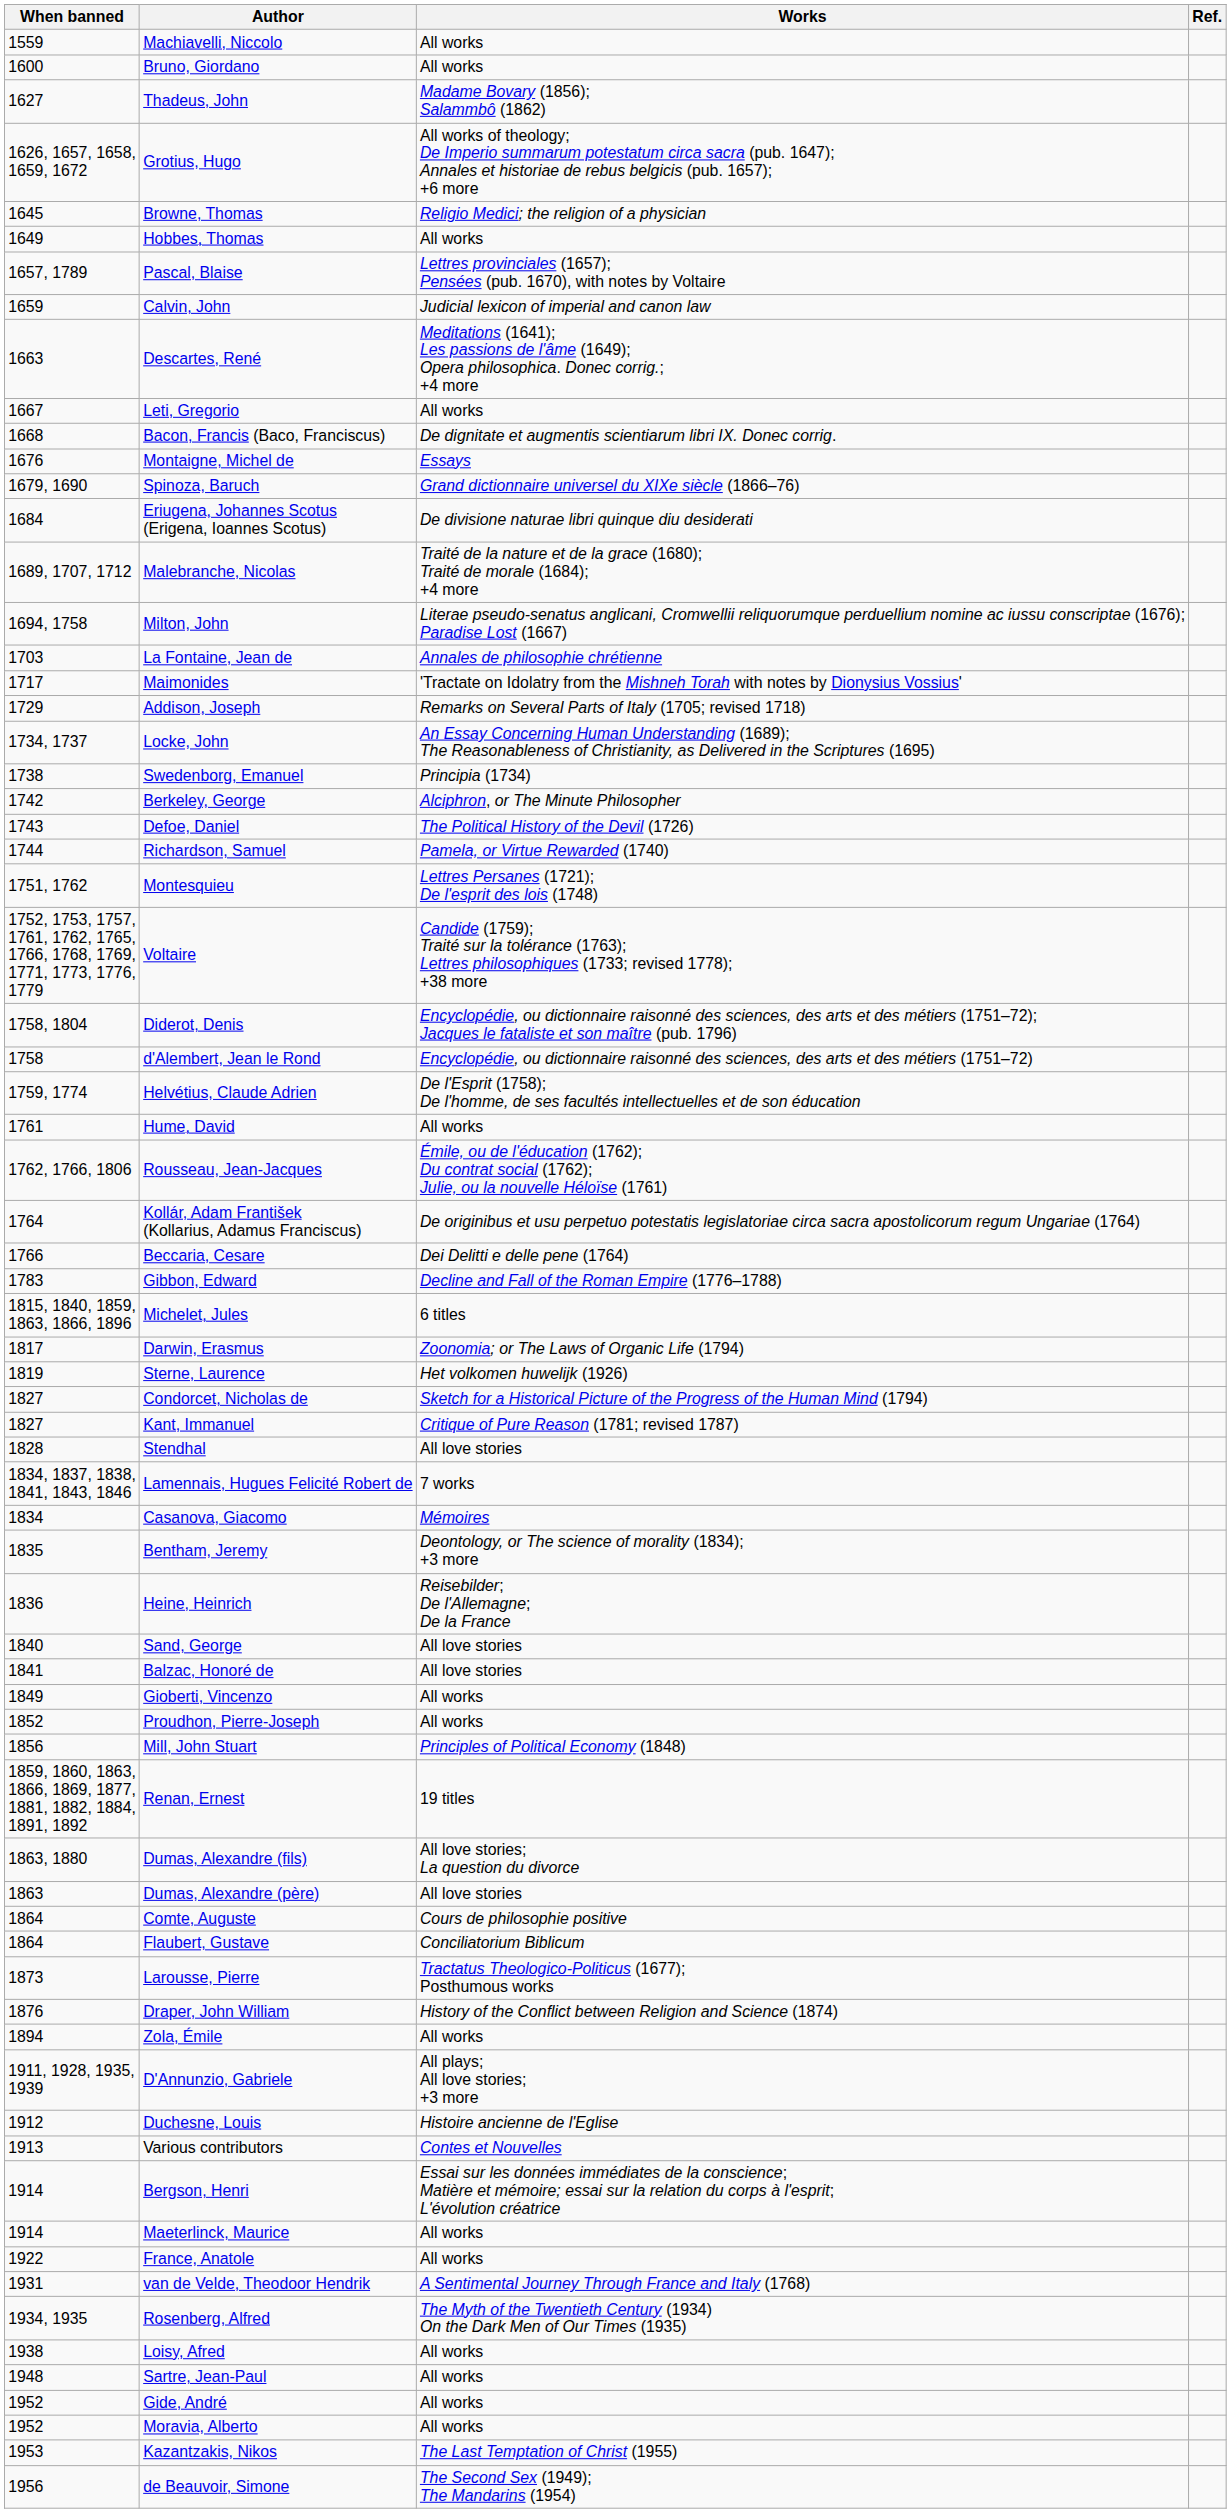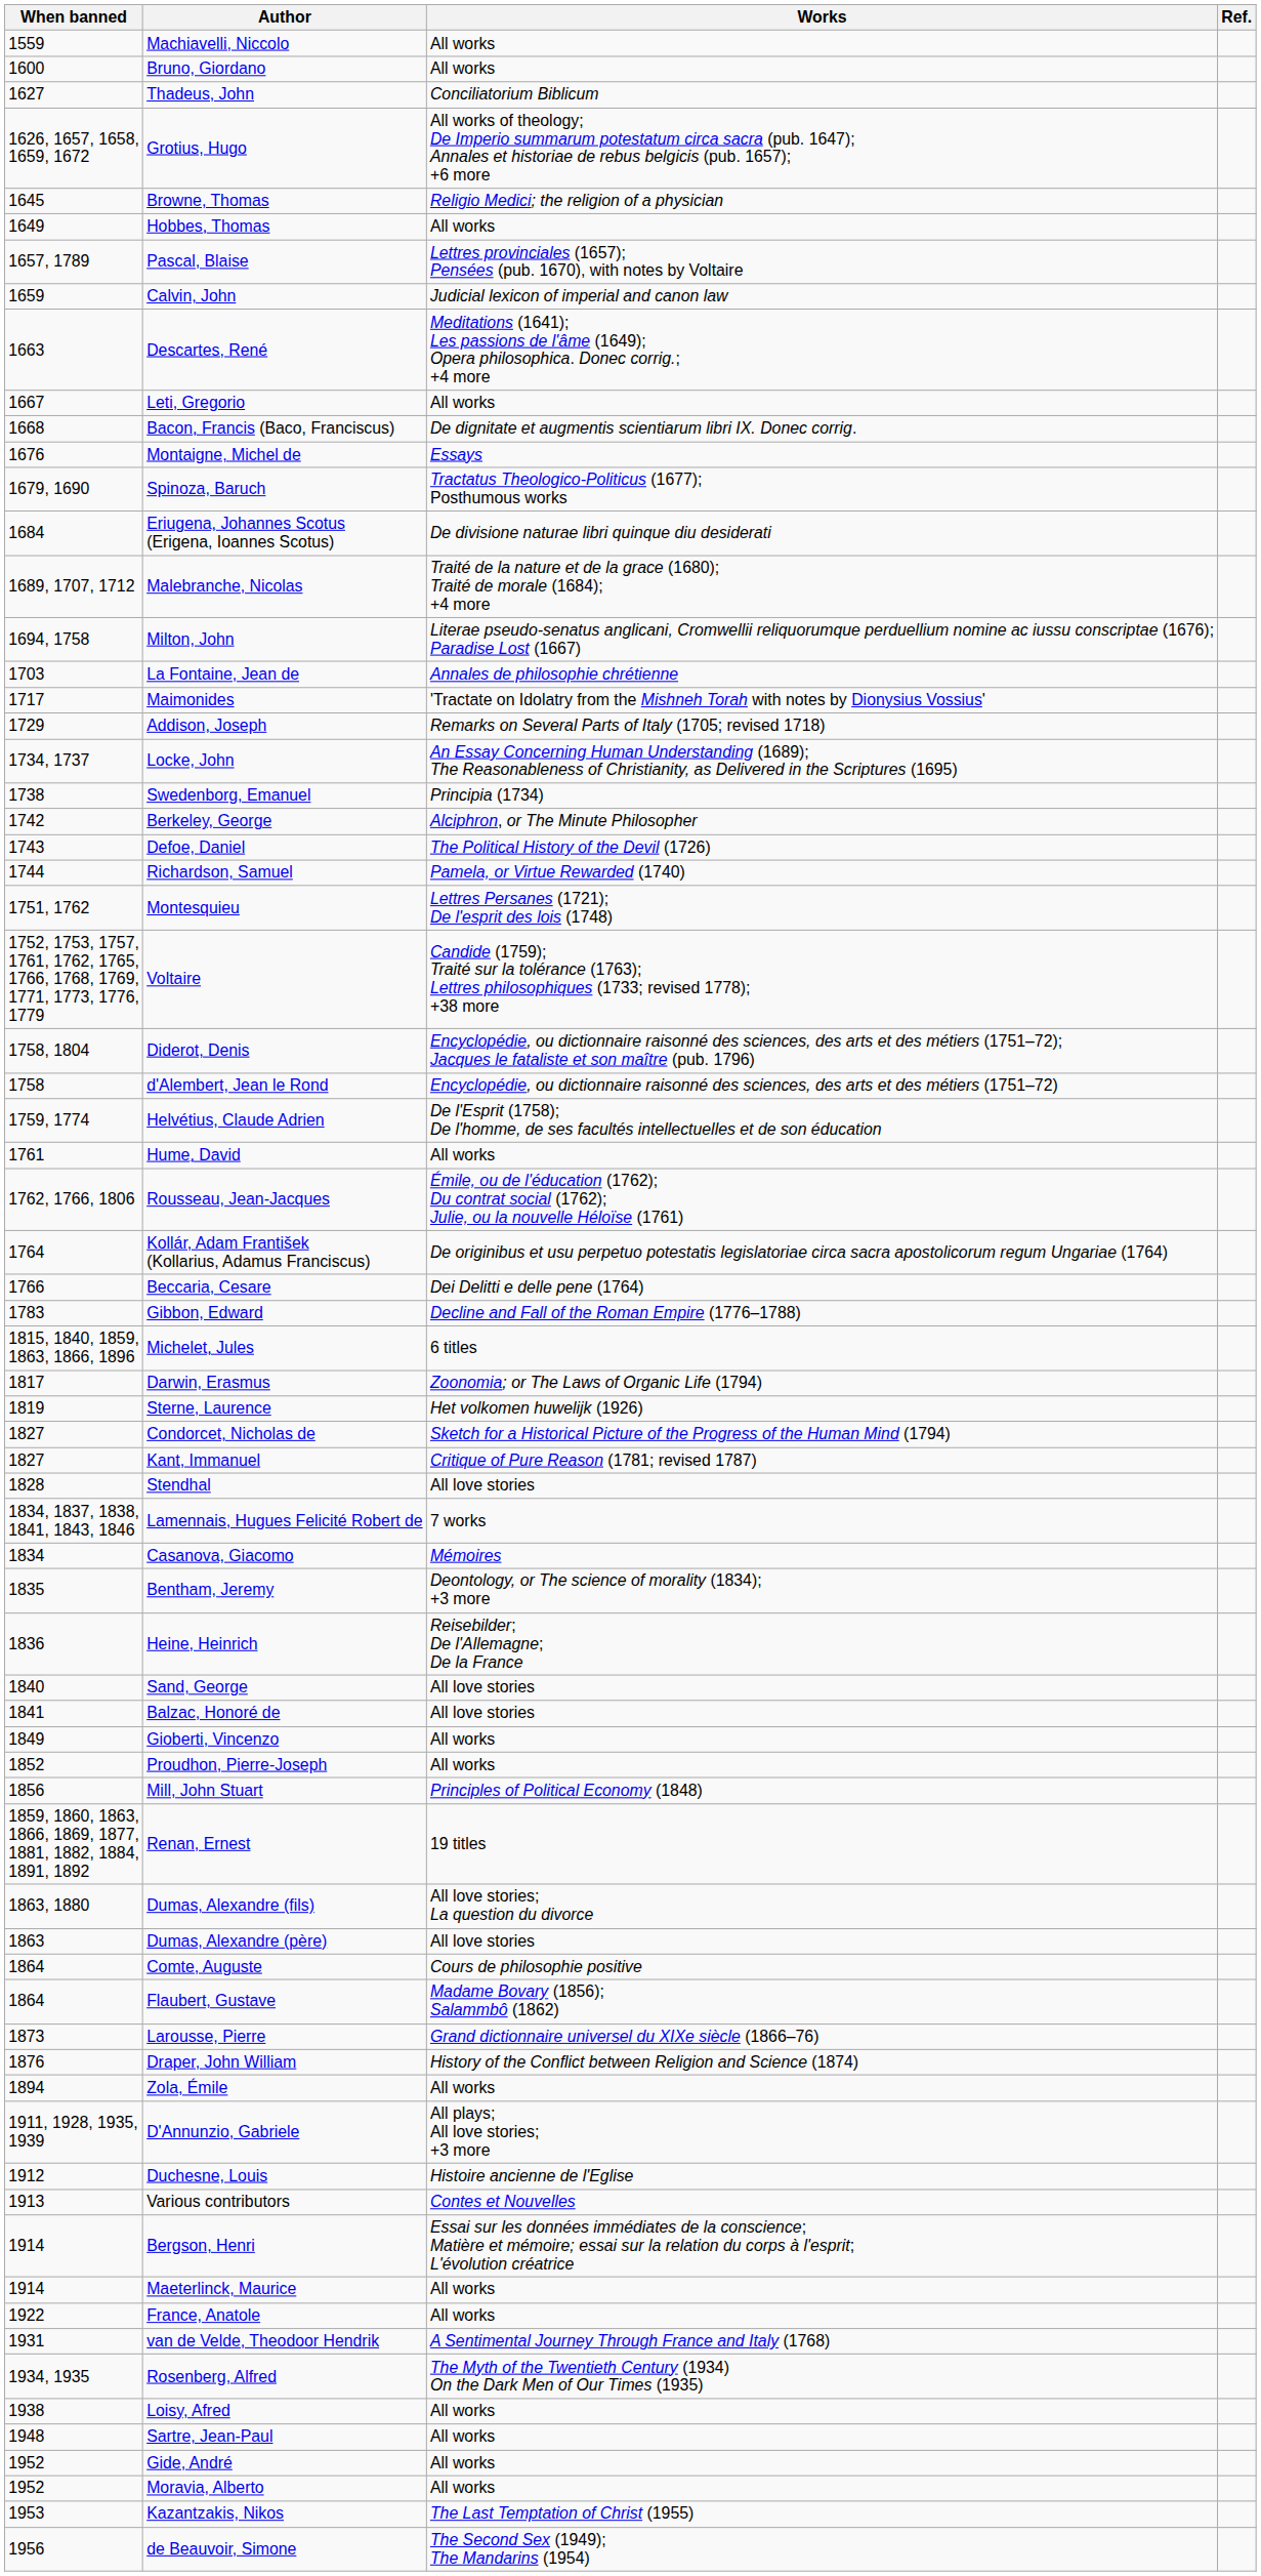Thadeus, John | Works: Madame Bovary (1856); Salammbô (1862) -> Conciliatorium Biblicum
Spinoza, Baruch | Works: Grand dictionnaire universel du XIXe siècle (1866–76) -> Tractatus Theologico-Politicus (1677); Posthumous works
Flaubert, Gustave | Works: Conciliatorium Biblicum -> Madame Bovary (1856); Salammbô (1862)
Larousse, Pierre | Works: Tractatus Theologico-Politicus (1677); Posthumous works -> Grand dictionnaire universel du XIXe siècle (1866–76)
